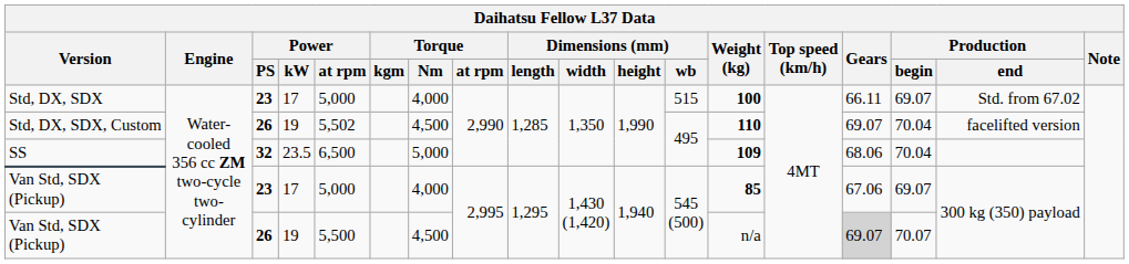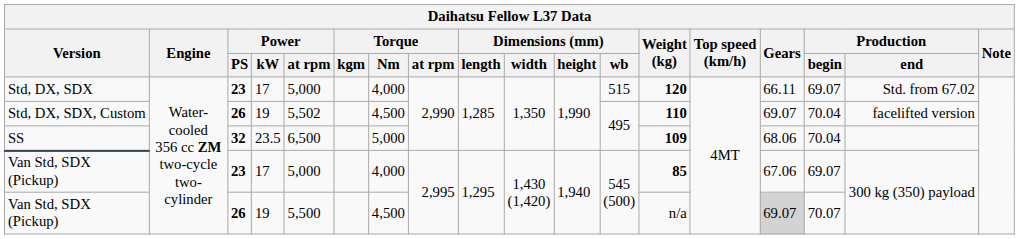Std, DX, SDX | Weight (kg): 100 -> 120
